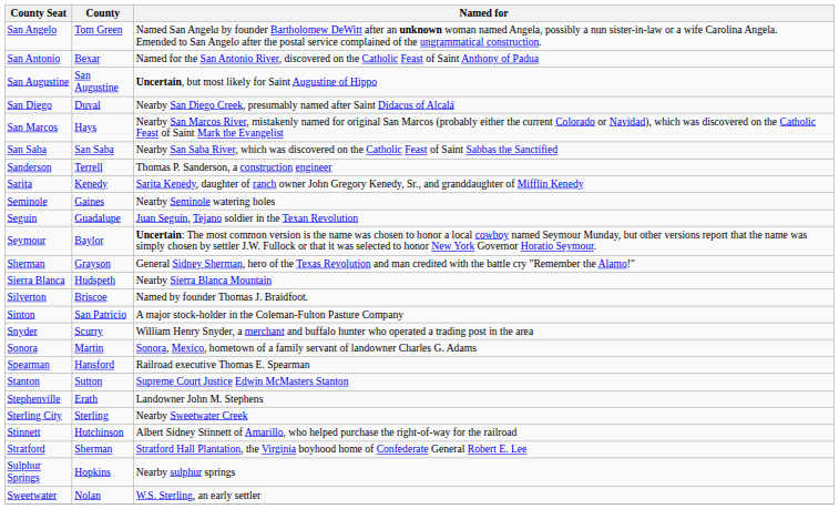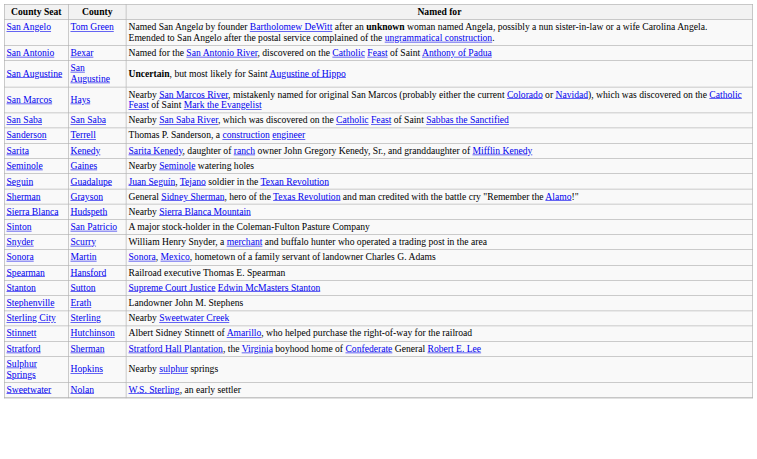- row: San Diego | Duval | Nearby San Diego Creek, presumably named after Saint Didacus of Alcalá
- row: Seymour | Baylor | Uncertain: The most common version is the name was chosen to honor a local cowboy named Seymour Munday, but other versions report that the name was simply chosen by settler J.W. Fullock or that it was selected to honor New York Governor Horatio Seymour.
- row: Silverton | Briscoe | Named by founder Thomas J. Braidfoot.
